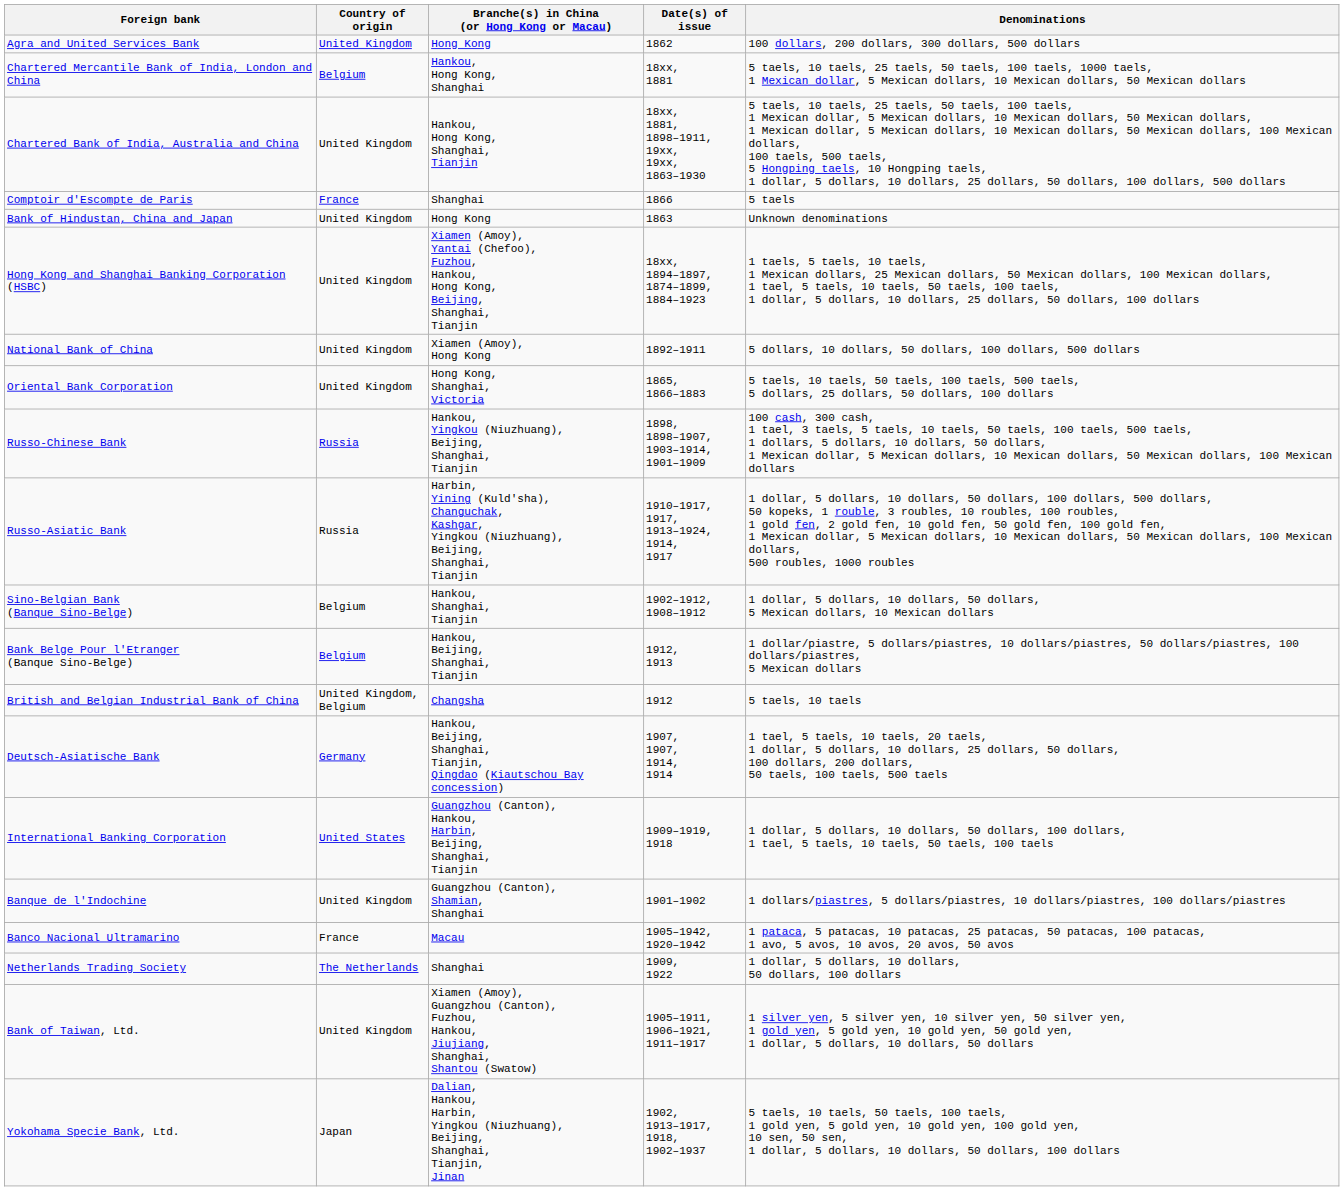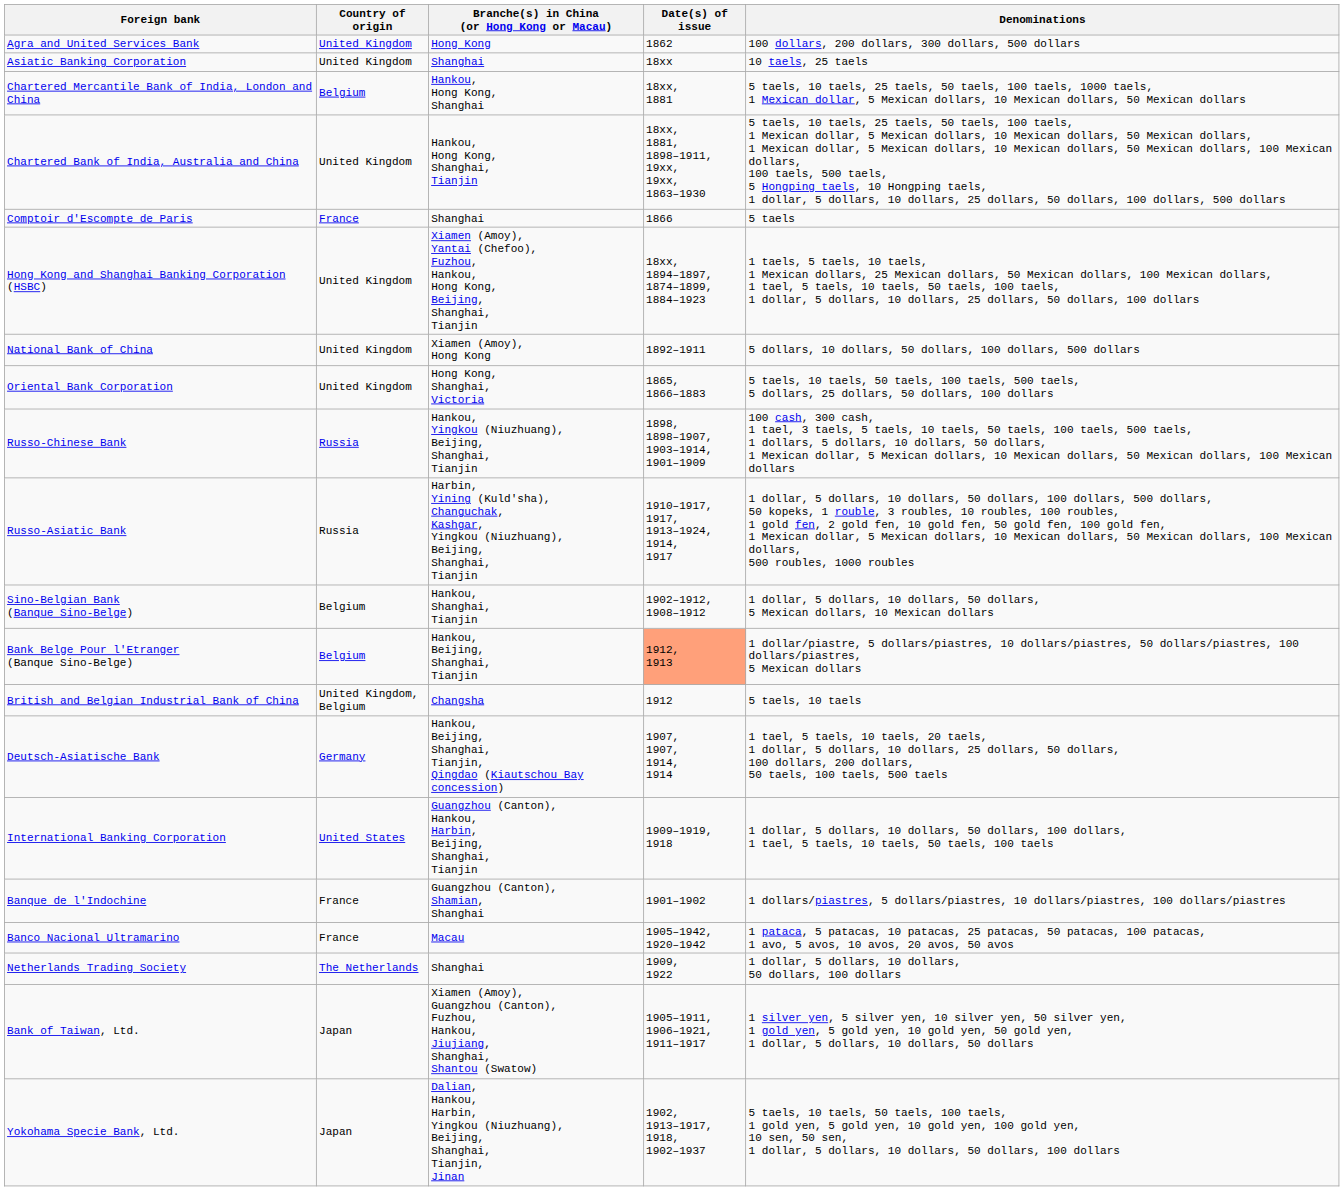+ row: Asiatic Banking Corporation | United Kingdom | Shanghai | 18xx | 10 taels, 25 taels
- row: Bank of Hindustan, China and Japan | United Kingdom | Hong Kong | 1863 | Unknown denominations
Bank Belge Pour l'Etranger (Banque Sino-Belge) | Date(s) of issue: no background -> lightsalmon background
Banque de l'Indochine | Country of origin: United Kingdom -> France
Bank of Taiwan, Ltd. | Country of origin: United Kingdom -> Japan
